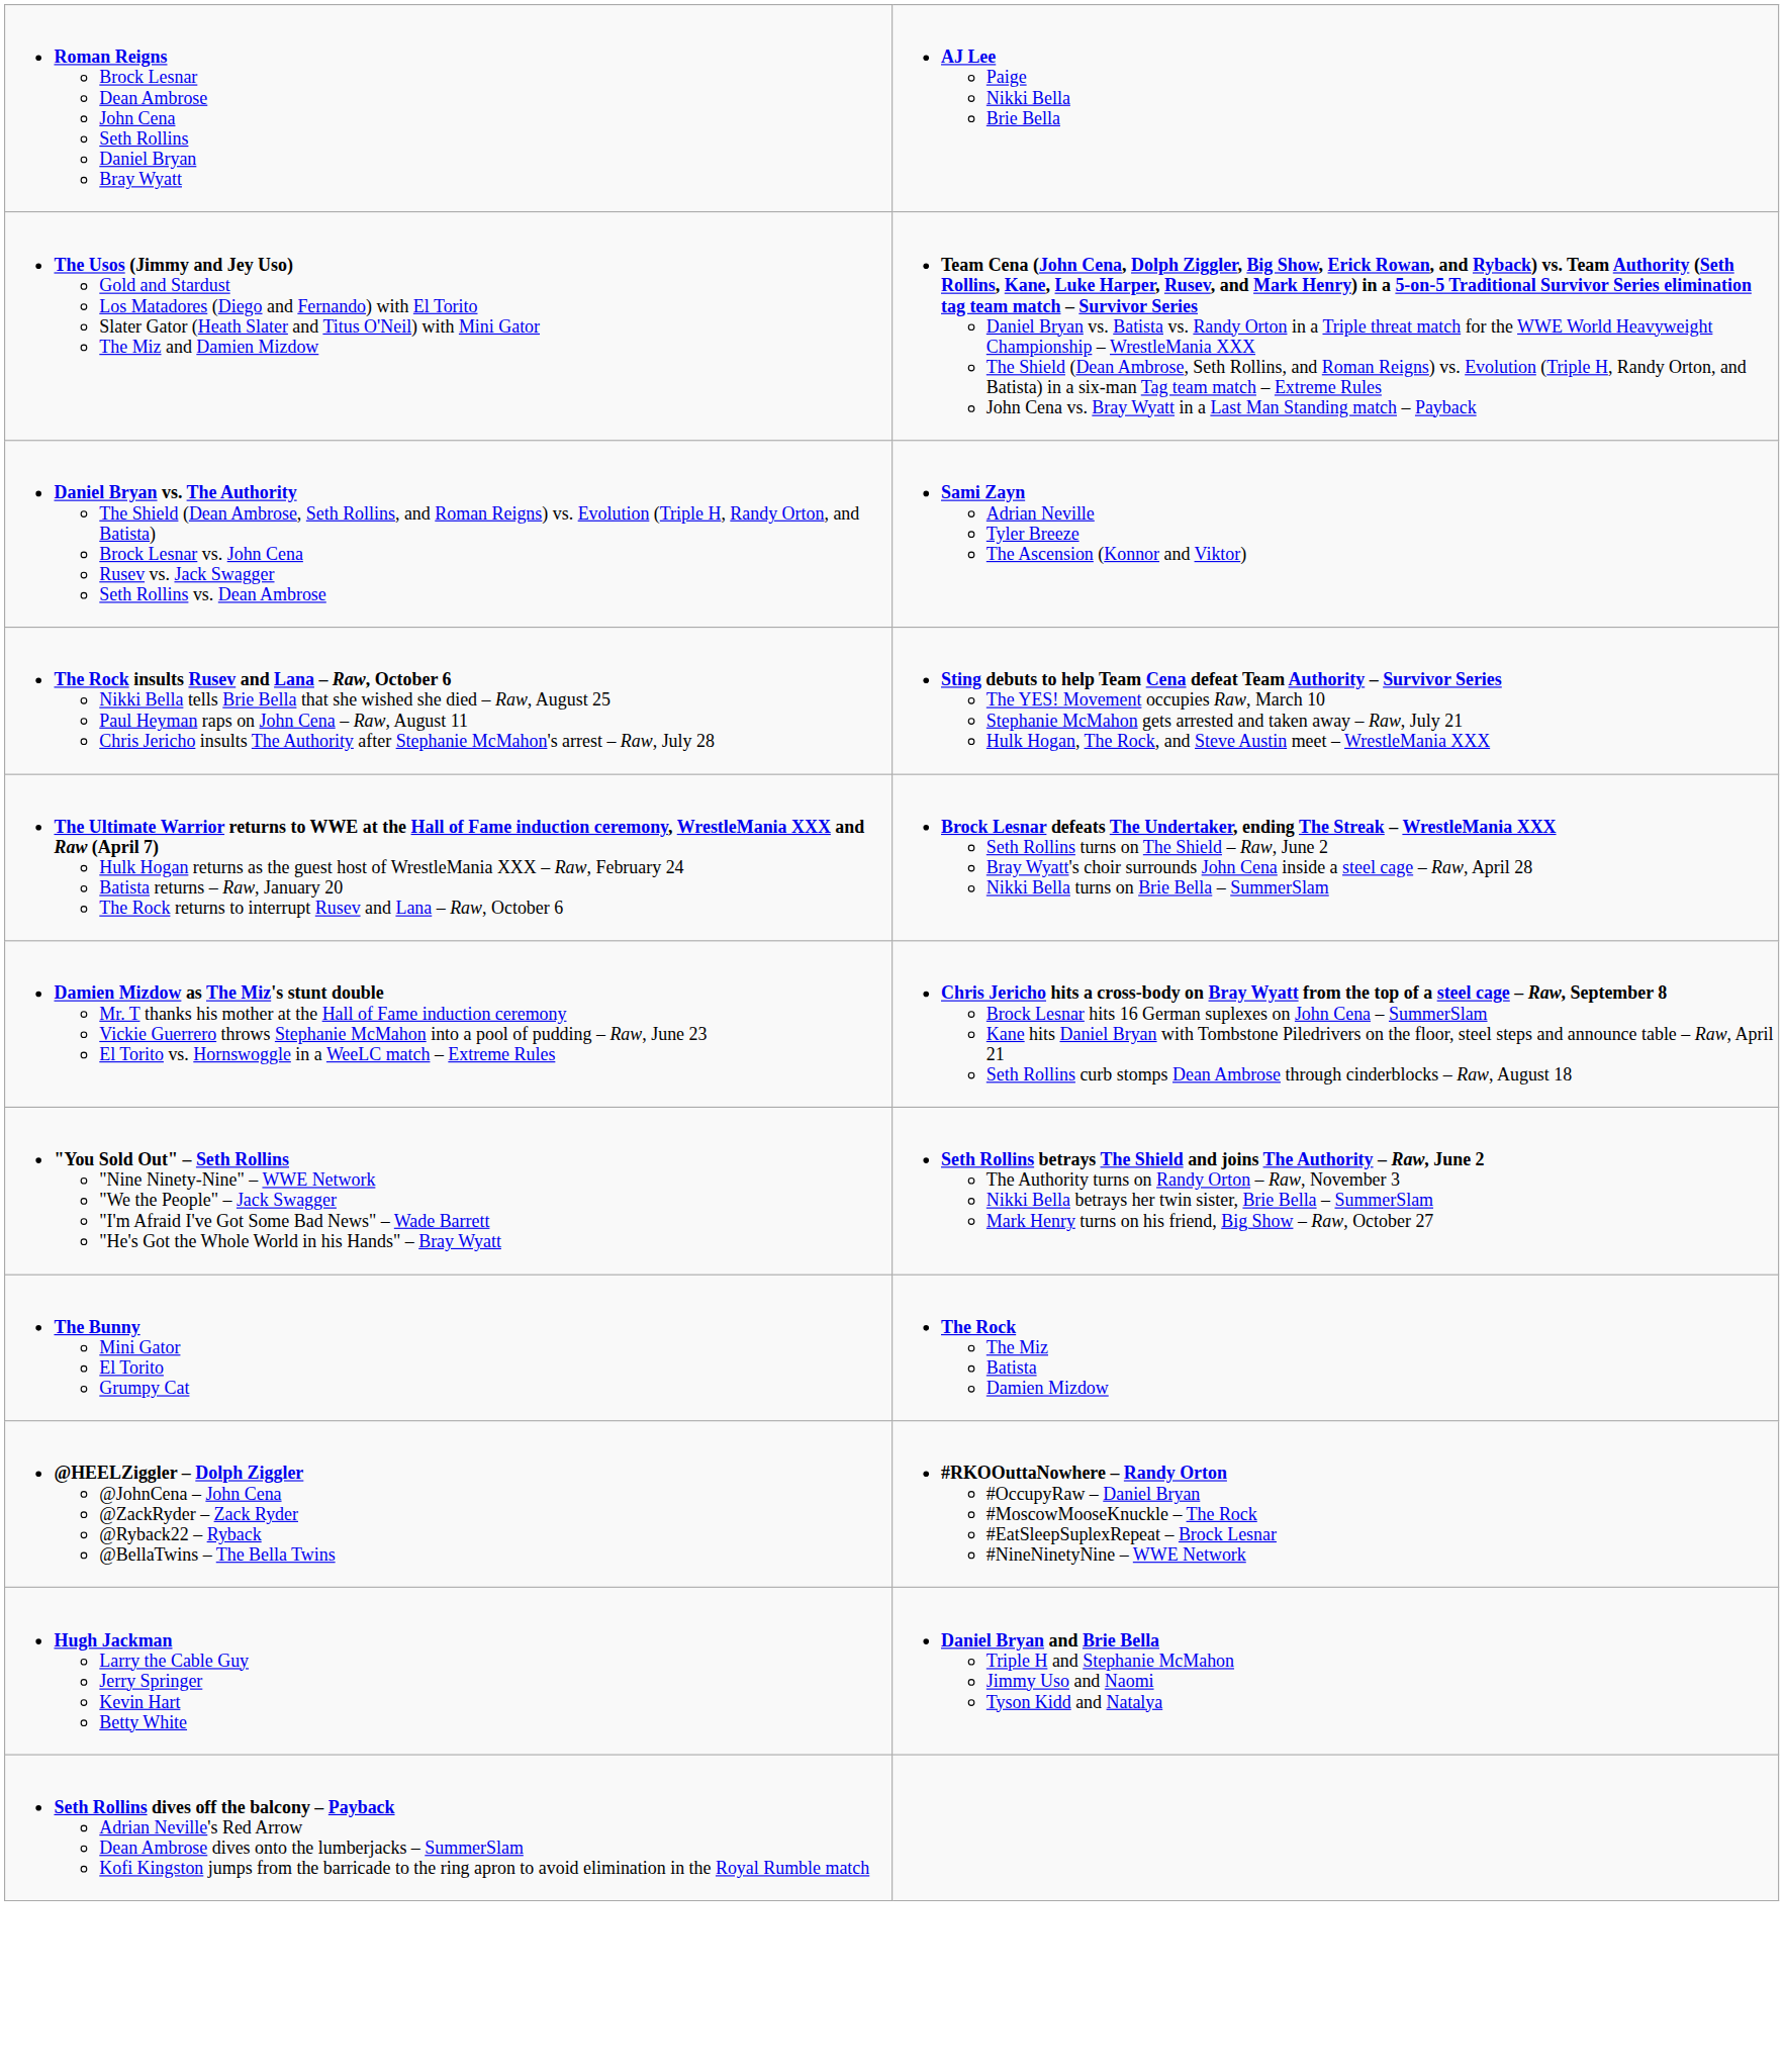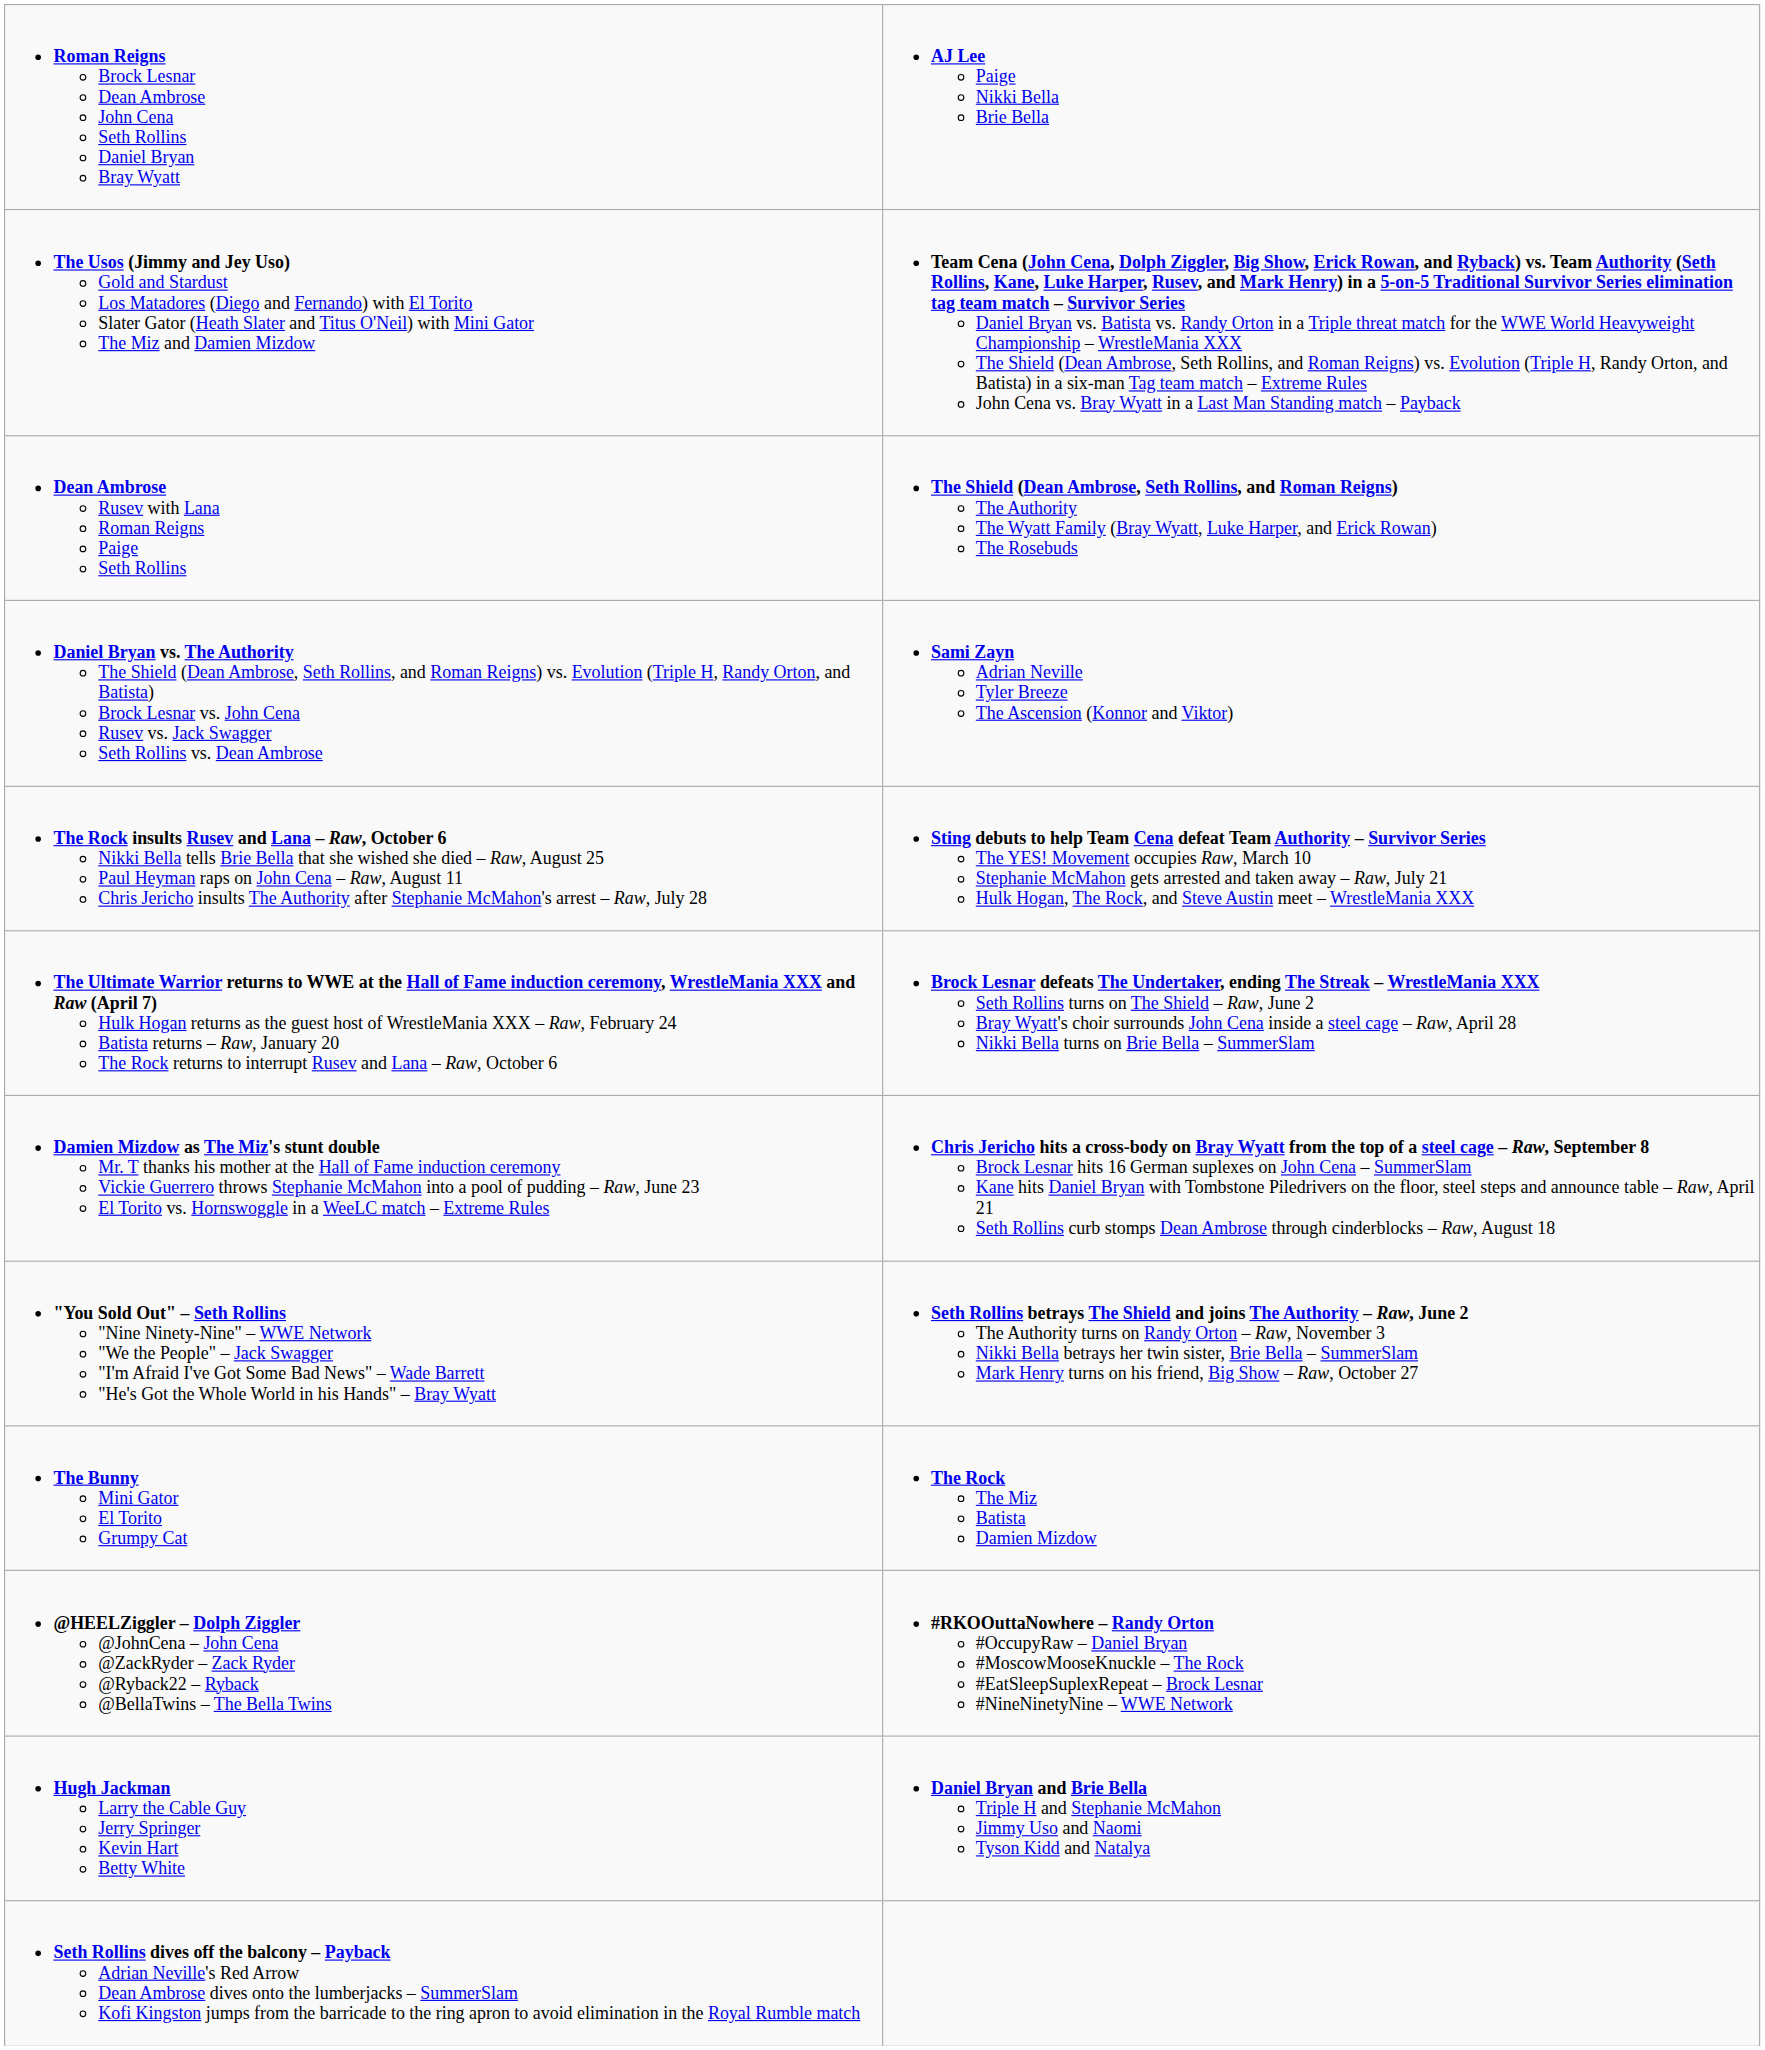+ row: Dean Ambrose Rusev with Lana Roman Reigns Paige Seth Rollins | The Shield (Dean Ambrose, Seth Rollins, and Roman Reigns) The Authority The Wyatt Family (Bray Wyatt, Luke Harper, and Erick Rowan) The Rosebuds
